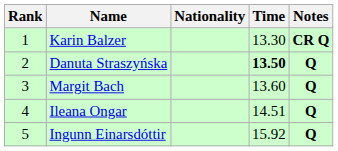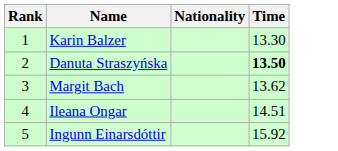- column: Notes | CR Q | Q | Q | Q | Q
Margit Bach | Time: 13.60 -> 13.62
